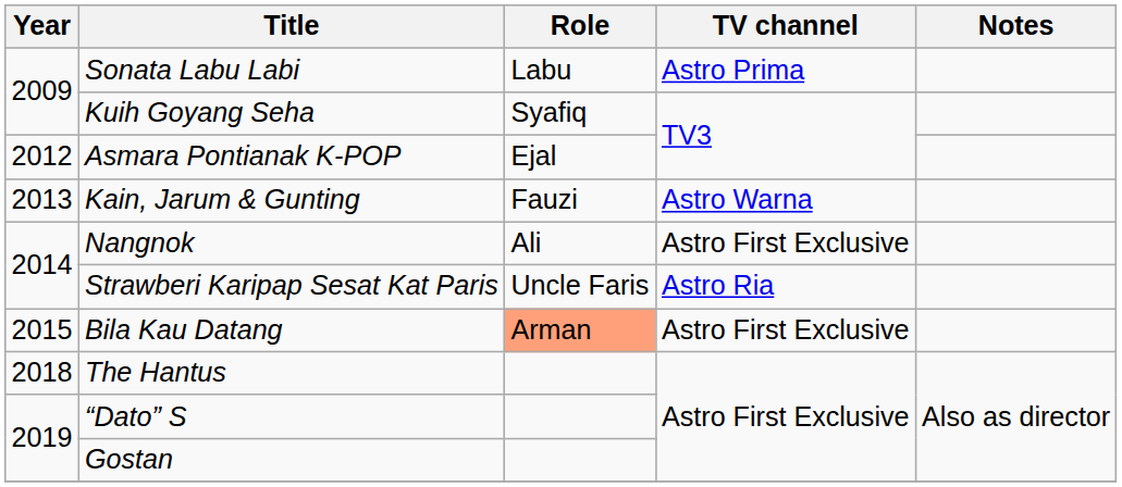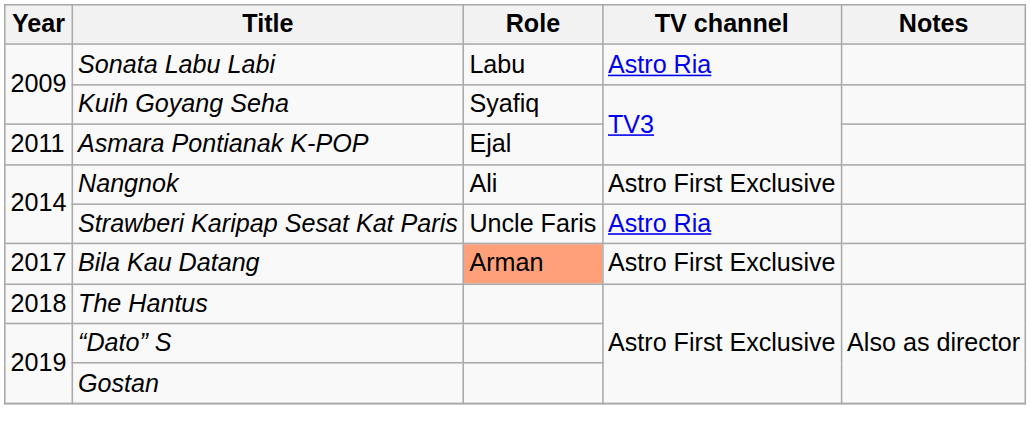Sonata Labu Labi | TV channel: Astro Prima -> Astro Ria
Asmara Pontianak K-POP | Year: 2012 -> 2011
- row: 2013 | Kain, Jarum & Gunting | Fauzi | Astro Warna
Bila Kau Datang | Year: 2015 -> 2017
